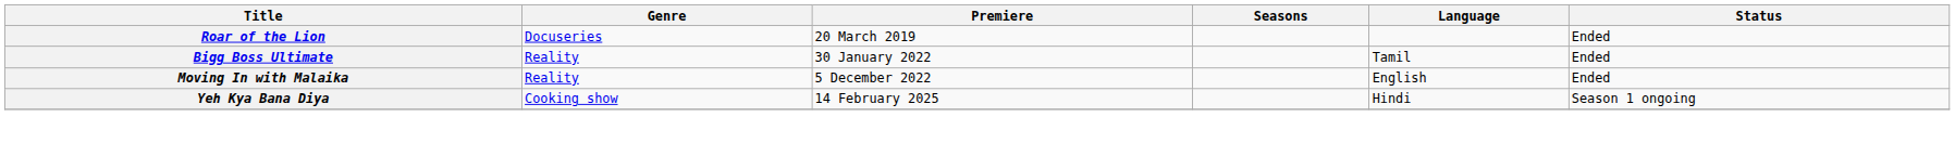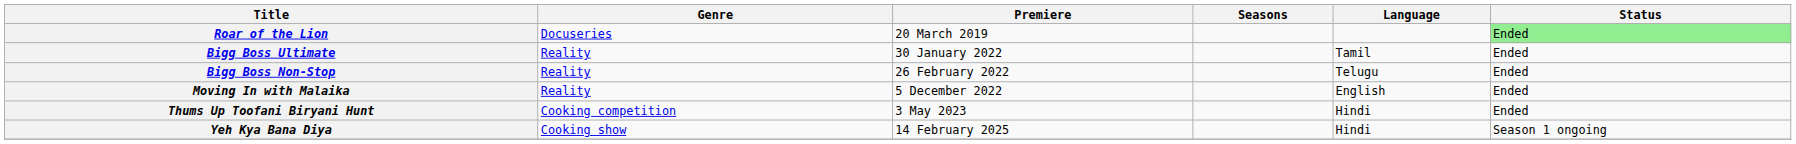Roar of the Lion | Status: no background -> lightgreen background
+ row: Bigg Boss Non-Stop | Reality | 26 February 2022 | Telugu | Ended
+ row: Thums Up Toofani Biryani Hunt | Cooking competition | 3 May 2023 | Hindi | Ended
